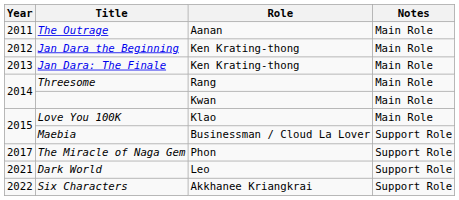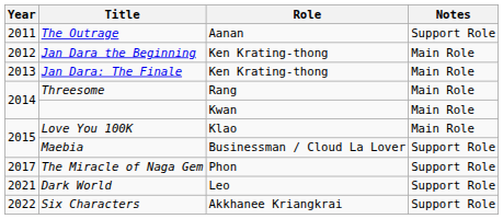The Outrage | Notes: Main Role -> Support Role
